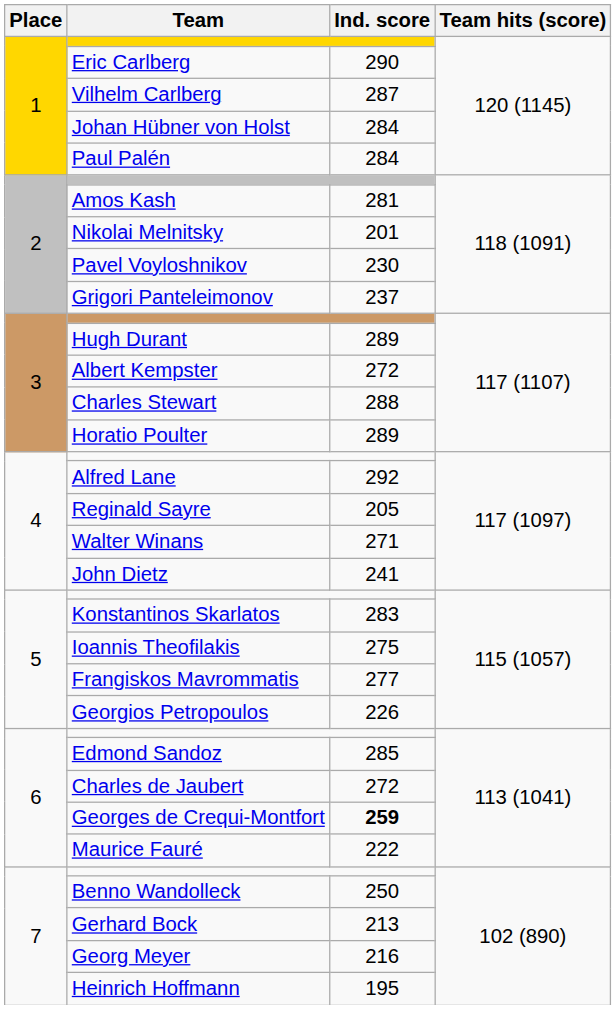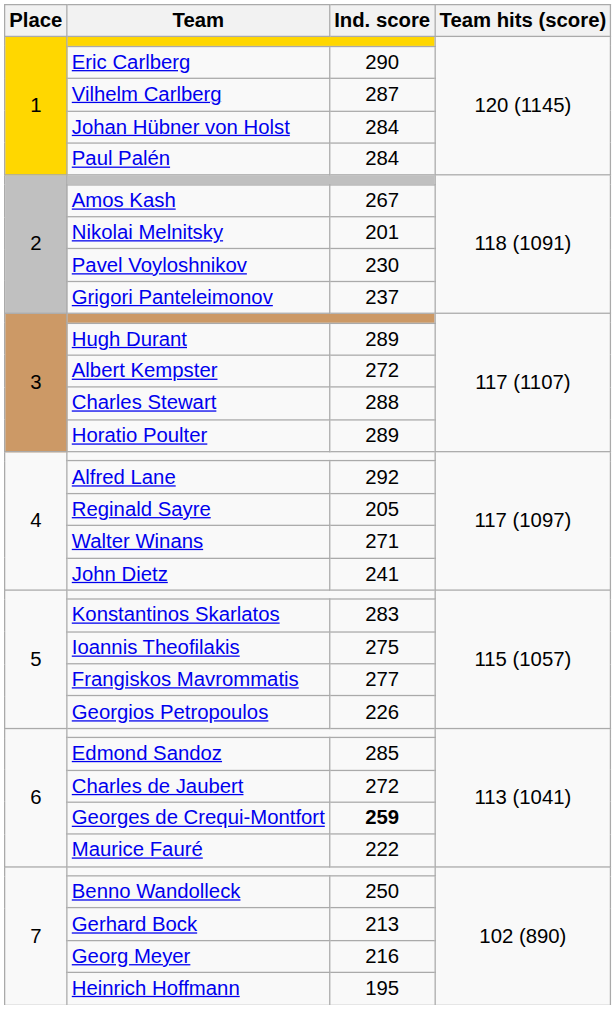Amos Kash | Ind. score: 281 -> 267
